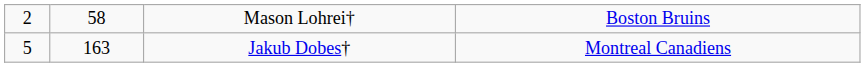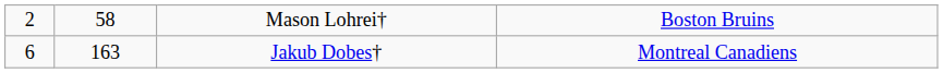Jakub Dobes† | column 1: 5 -> 6
